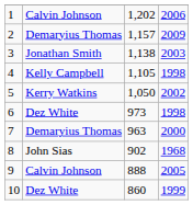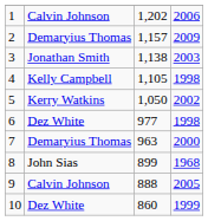6 | column 3: 973 -> 977
8 | column 3: 902 -> 899
